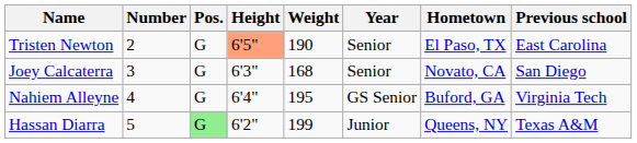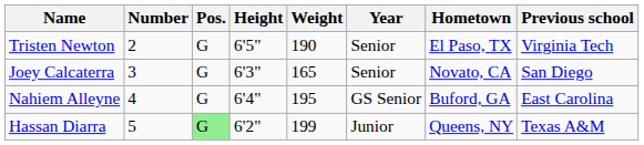Tristen Newton | Height: lightsalmon background -> no background
Tristen Newton | Previous school: East Carolina -> Virginia Tech
Joey Calcaterra | Weight: 168 -> 165
Nahiem Alleyne | Previous school: Virginia Tech -> East Carolina
